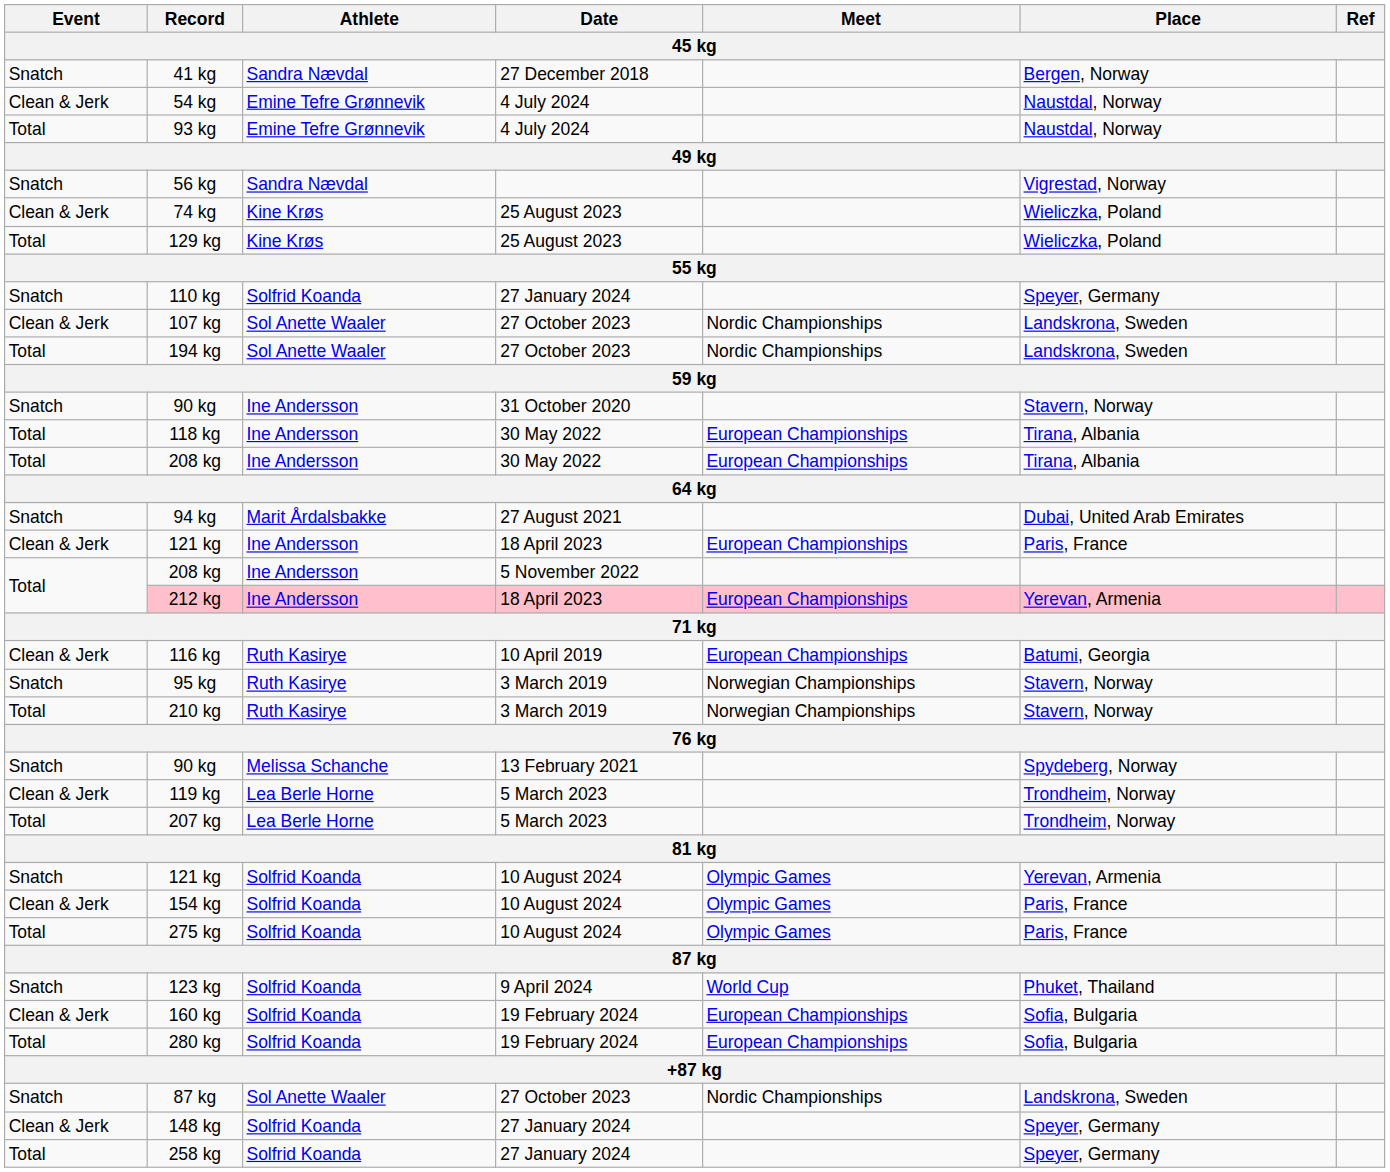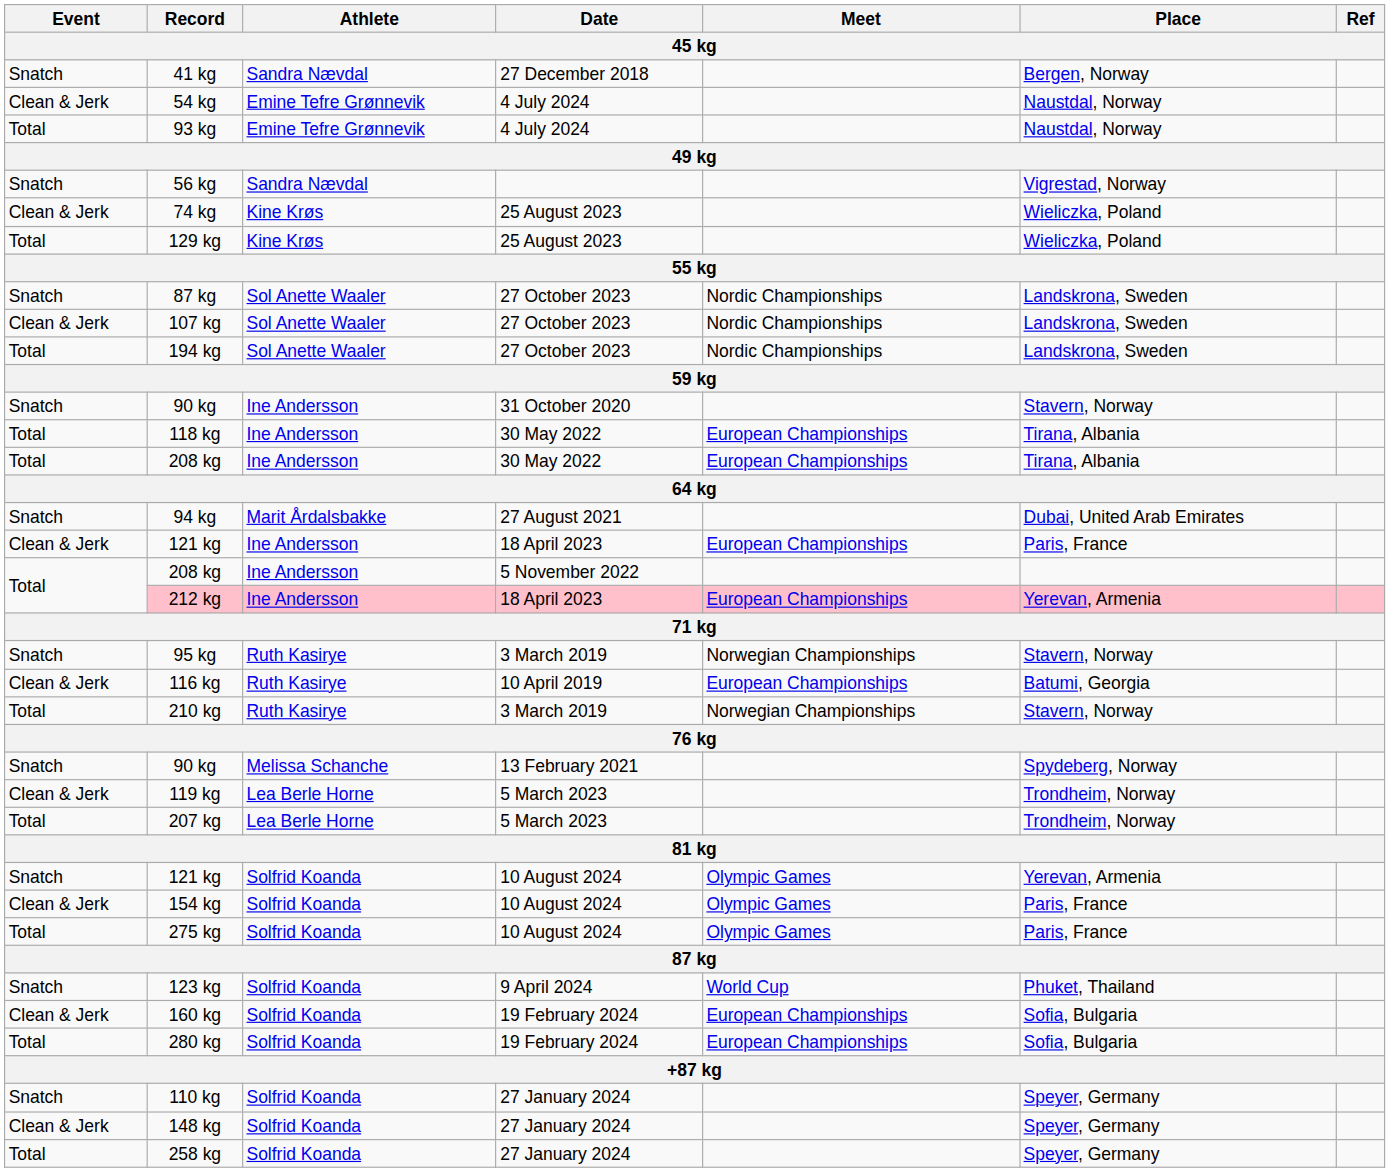rows swapped: 87 kg / 27 October 2023 <-> 110 kg
rows swapped: 95 kg <-> 116 kg
